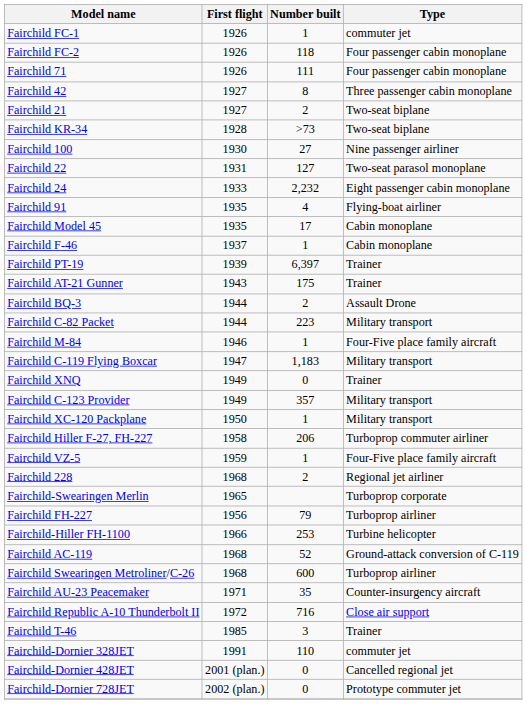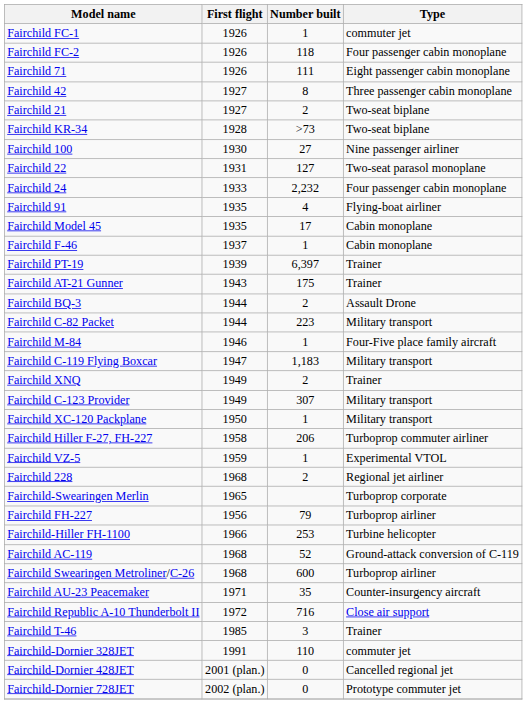Fairchild 71 | Type: Four passenger cabin monoplane -> Eight passenger cabin monoplane
Fairchild 24 | Type: Eight passenger cabin monoplane -> Four passenger cabin monoplane
Fairchild XNQ | Number built: 0 -> 2
Fairchild C-123 Provider | Number built: 357 -> 307
Fairchild VZ-5 | Type: Four-Five place family aircraft -> Experimental VTOL
